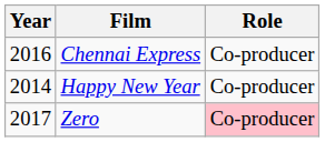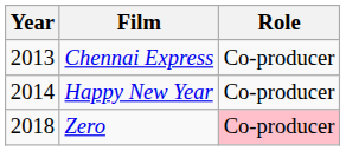Chennai Express | Year: 2016 -> 2013
Zero | Year: 2017 -> 2018
